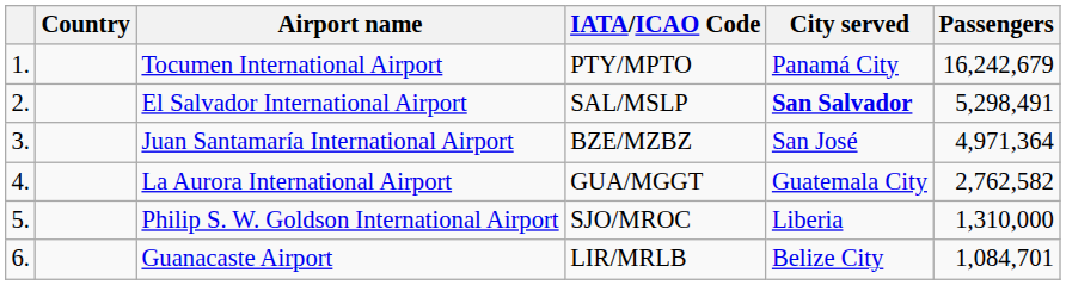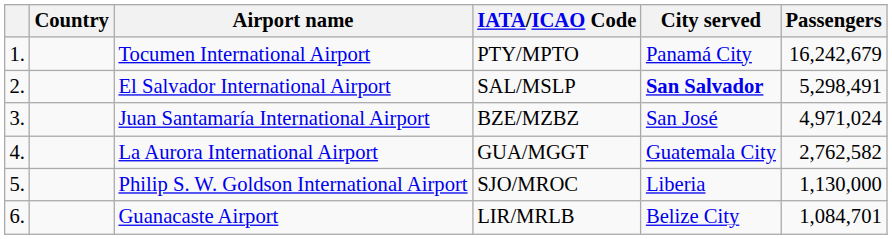Juan Santamaría International Airport | Passengers: 4,971,364 -> 4,971,024
Philip S. W. Goldson International Airport | Passengers: 1,310,000 -> 1,130,000
